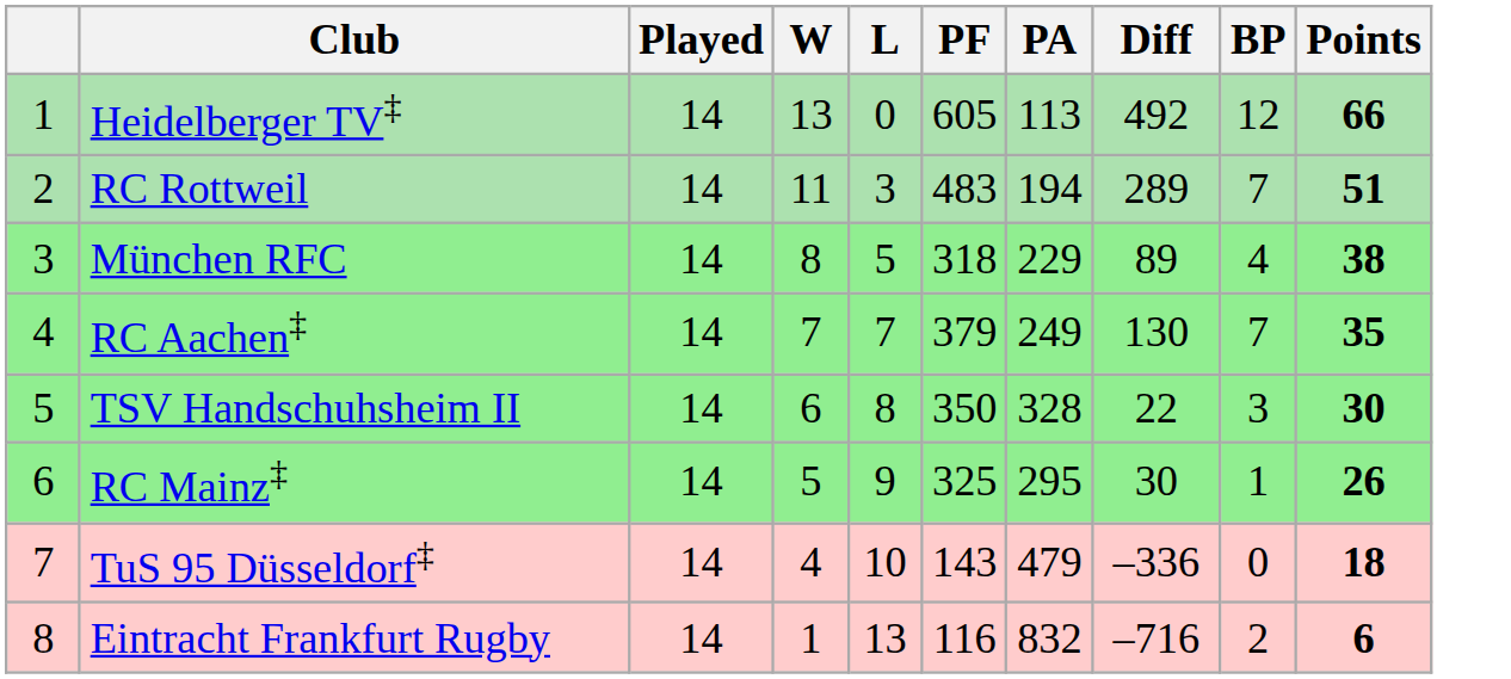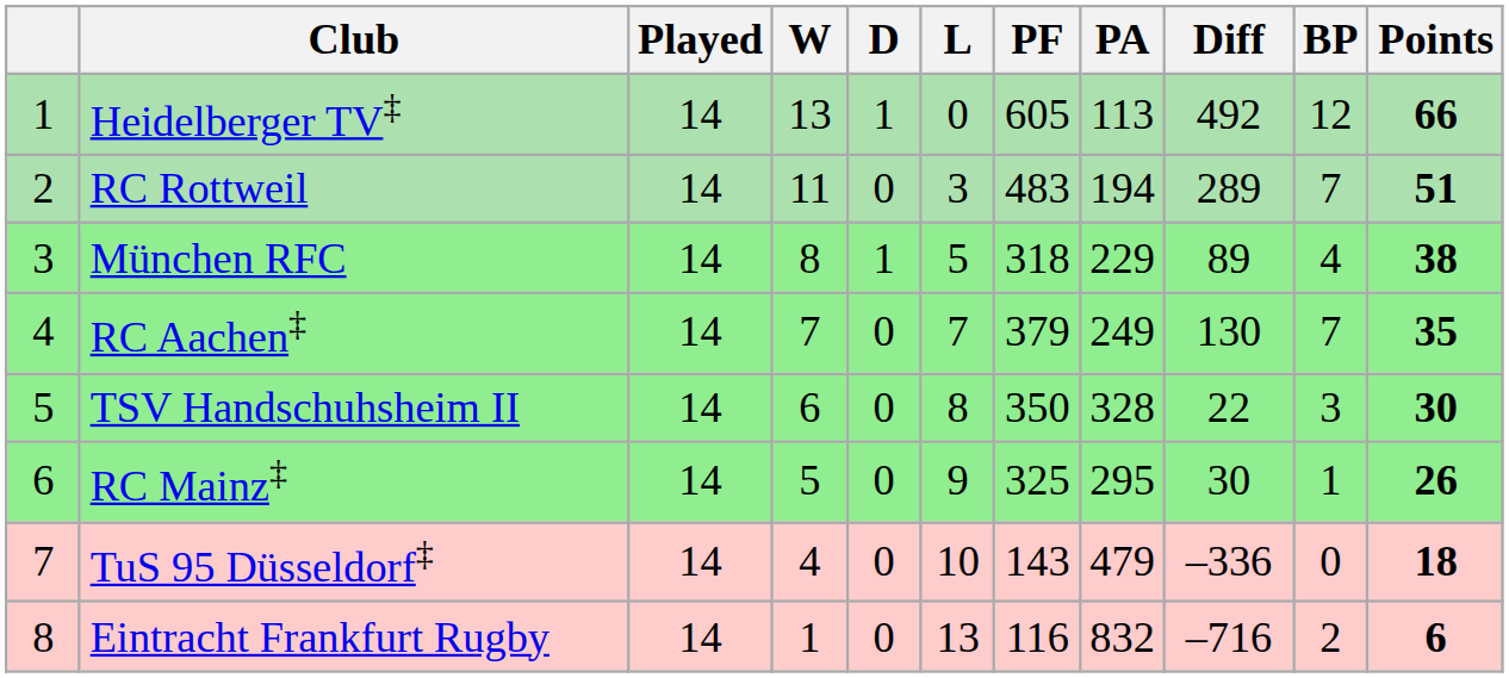+ column: D | 1 | 0 | 1 | 0 | 0 | 0 | 0 | 0
